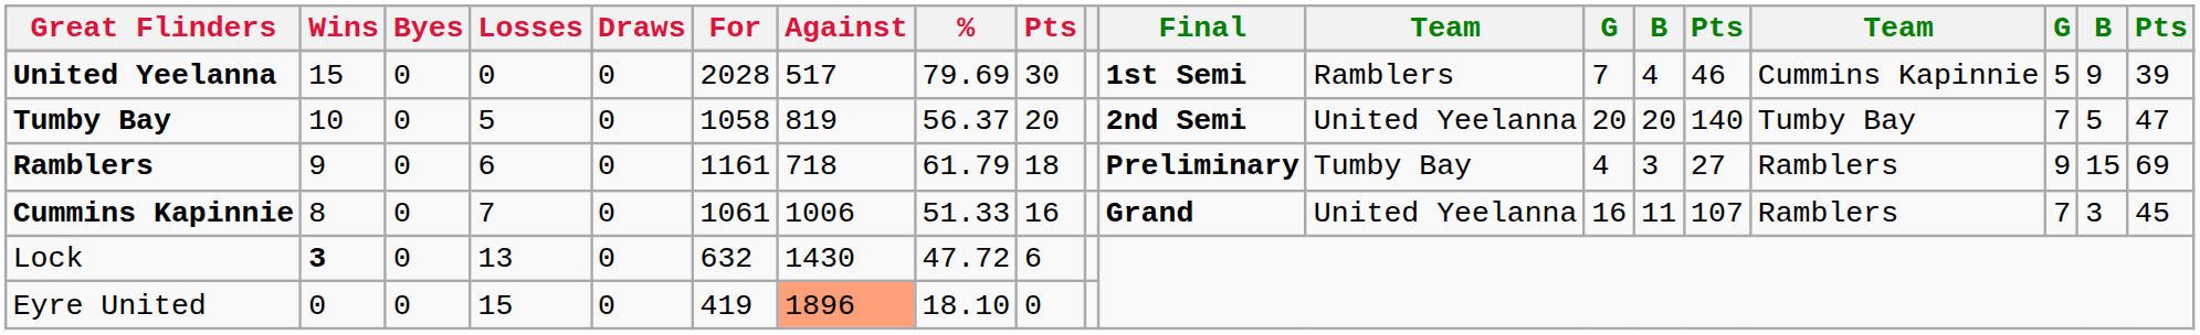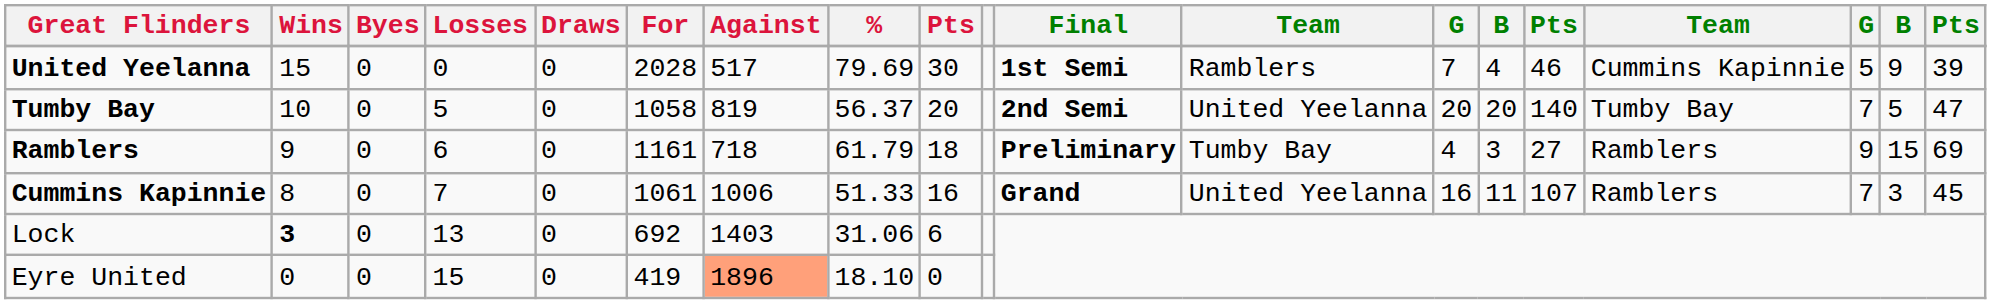Lock | For: 632 -> 692
Lock | Against: 1430 -> 1403
Lock | %: 47.72 -> 31.06
